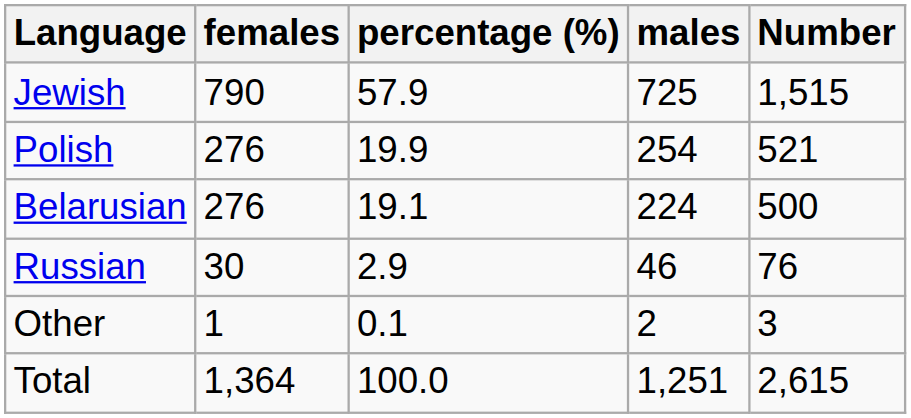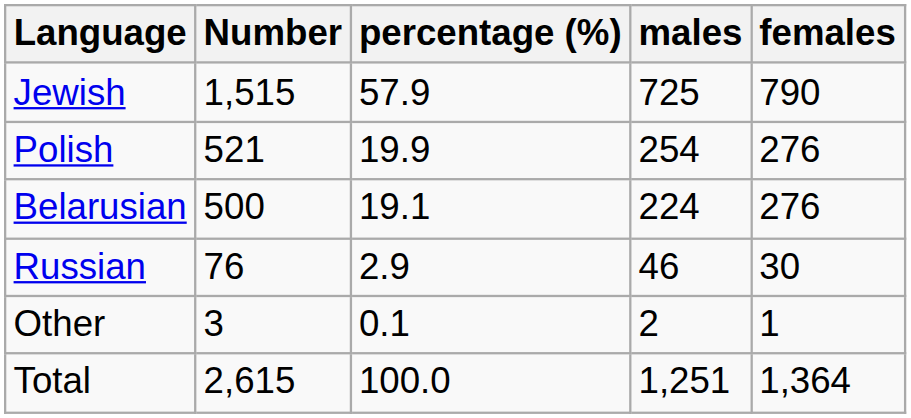columns swapped: Number <-> females
